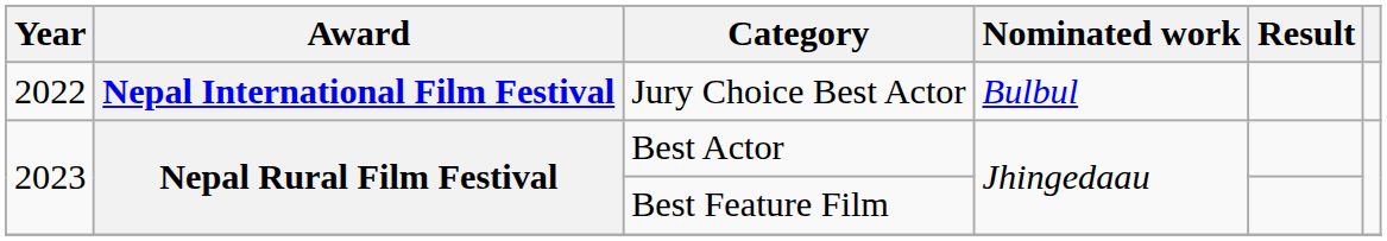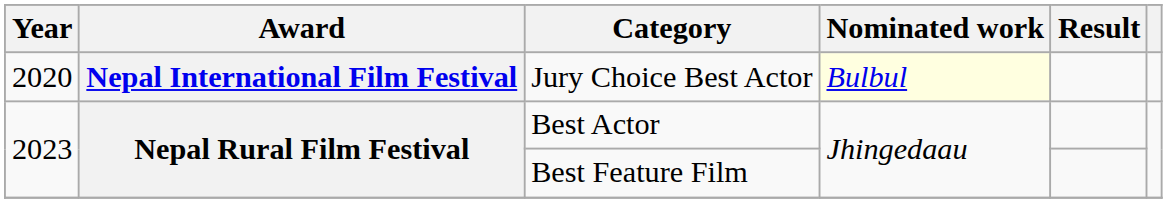Jury Choice Best Actor | Year: 2022 -> 2020
Jury Choice Best Actor | Nominated work: no background -> lightyellow background
